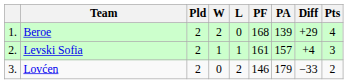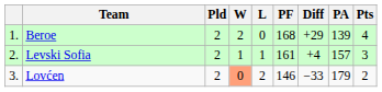columns swapped: PA <-> Diff
Lovćen | W: no background -> lightsalmon background
